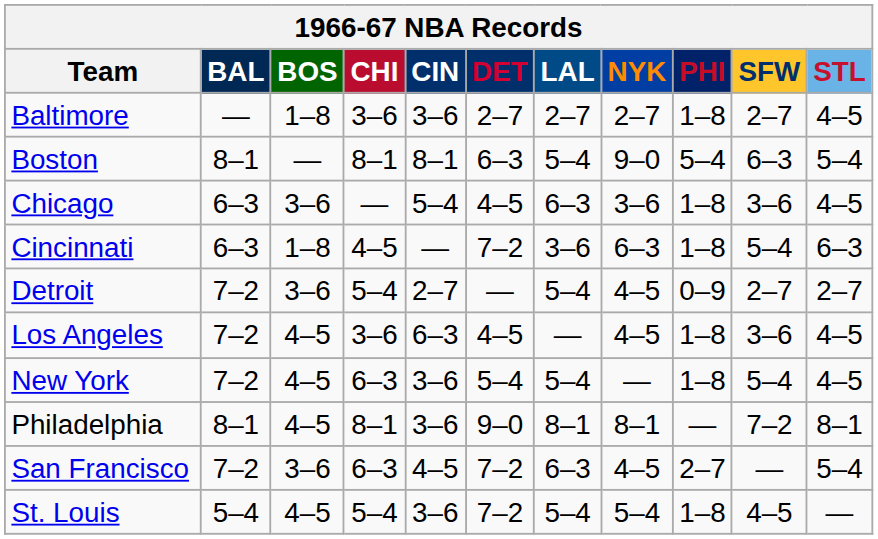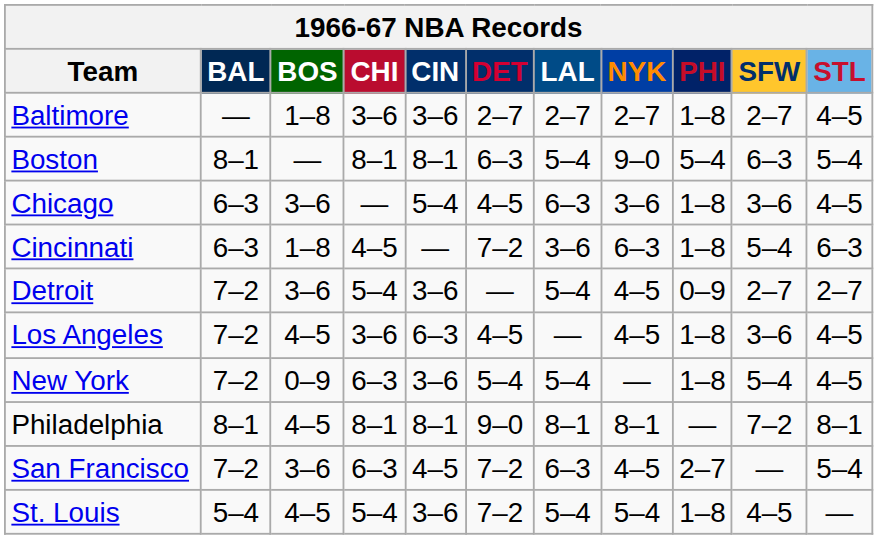Detroit | CIN: 2–7 -> 3–6
New York | BOS: 4–5 -> 0–9
Philadelphia | CIN: 3–6 -> 8–1
